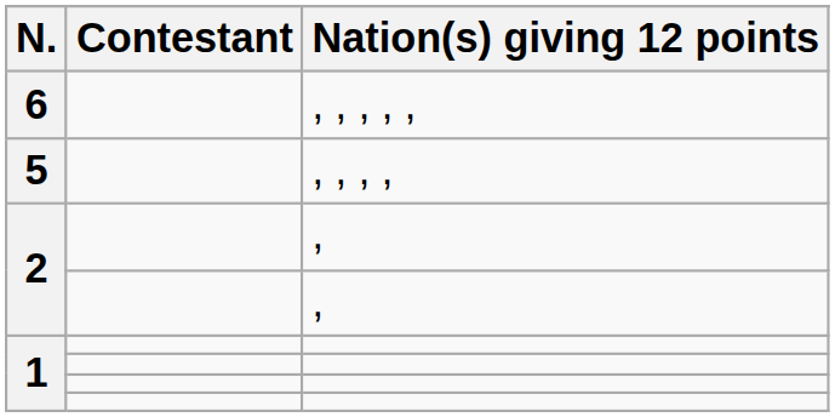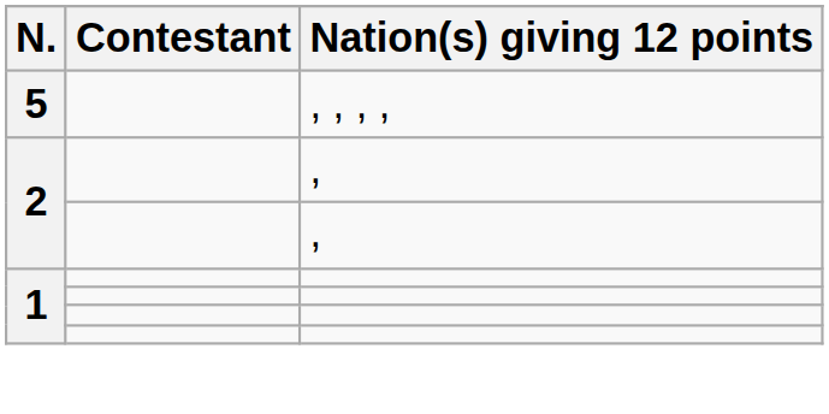- row: 6 | , , , , ,
